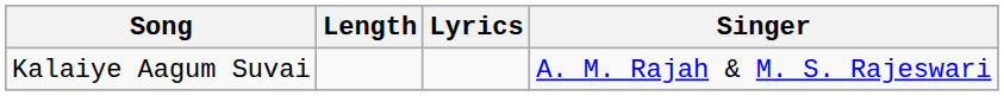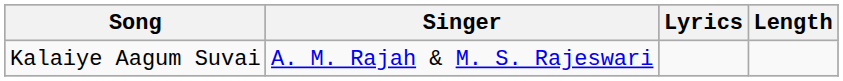columns swapped: Singer <-> Length
